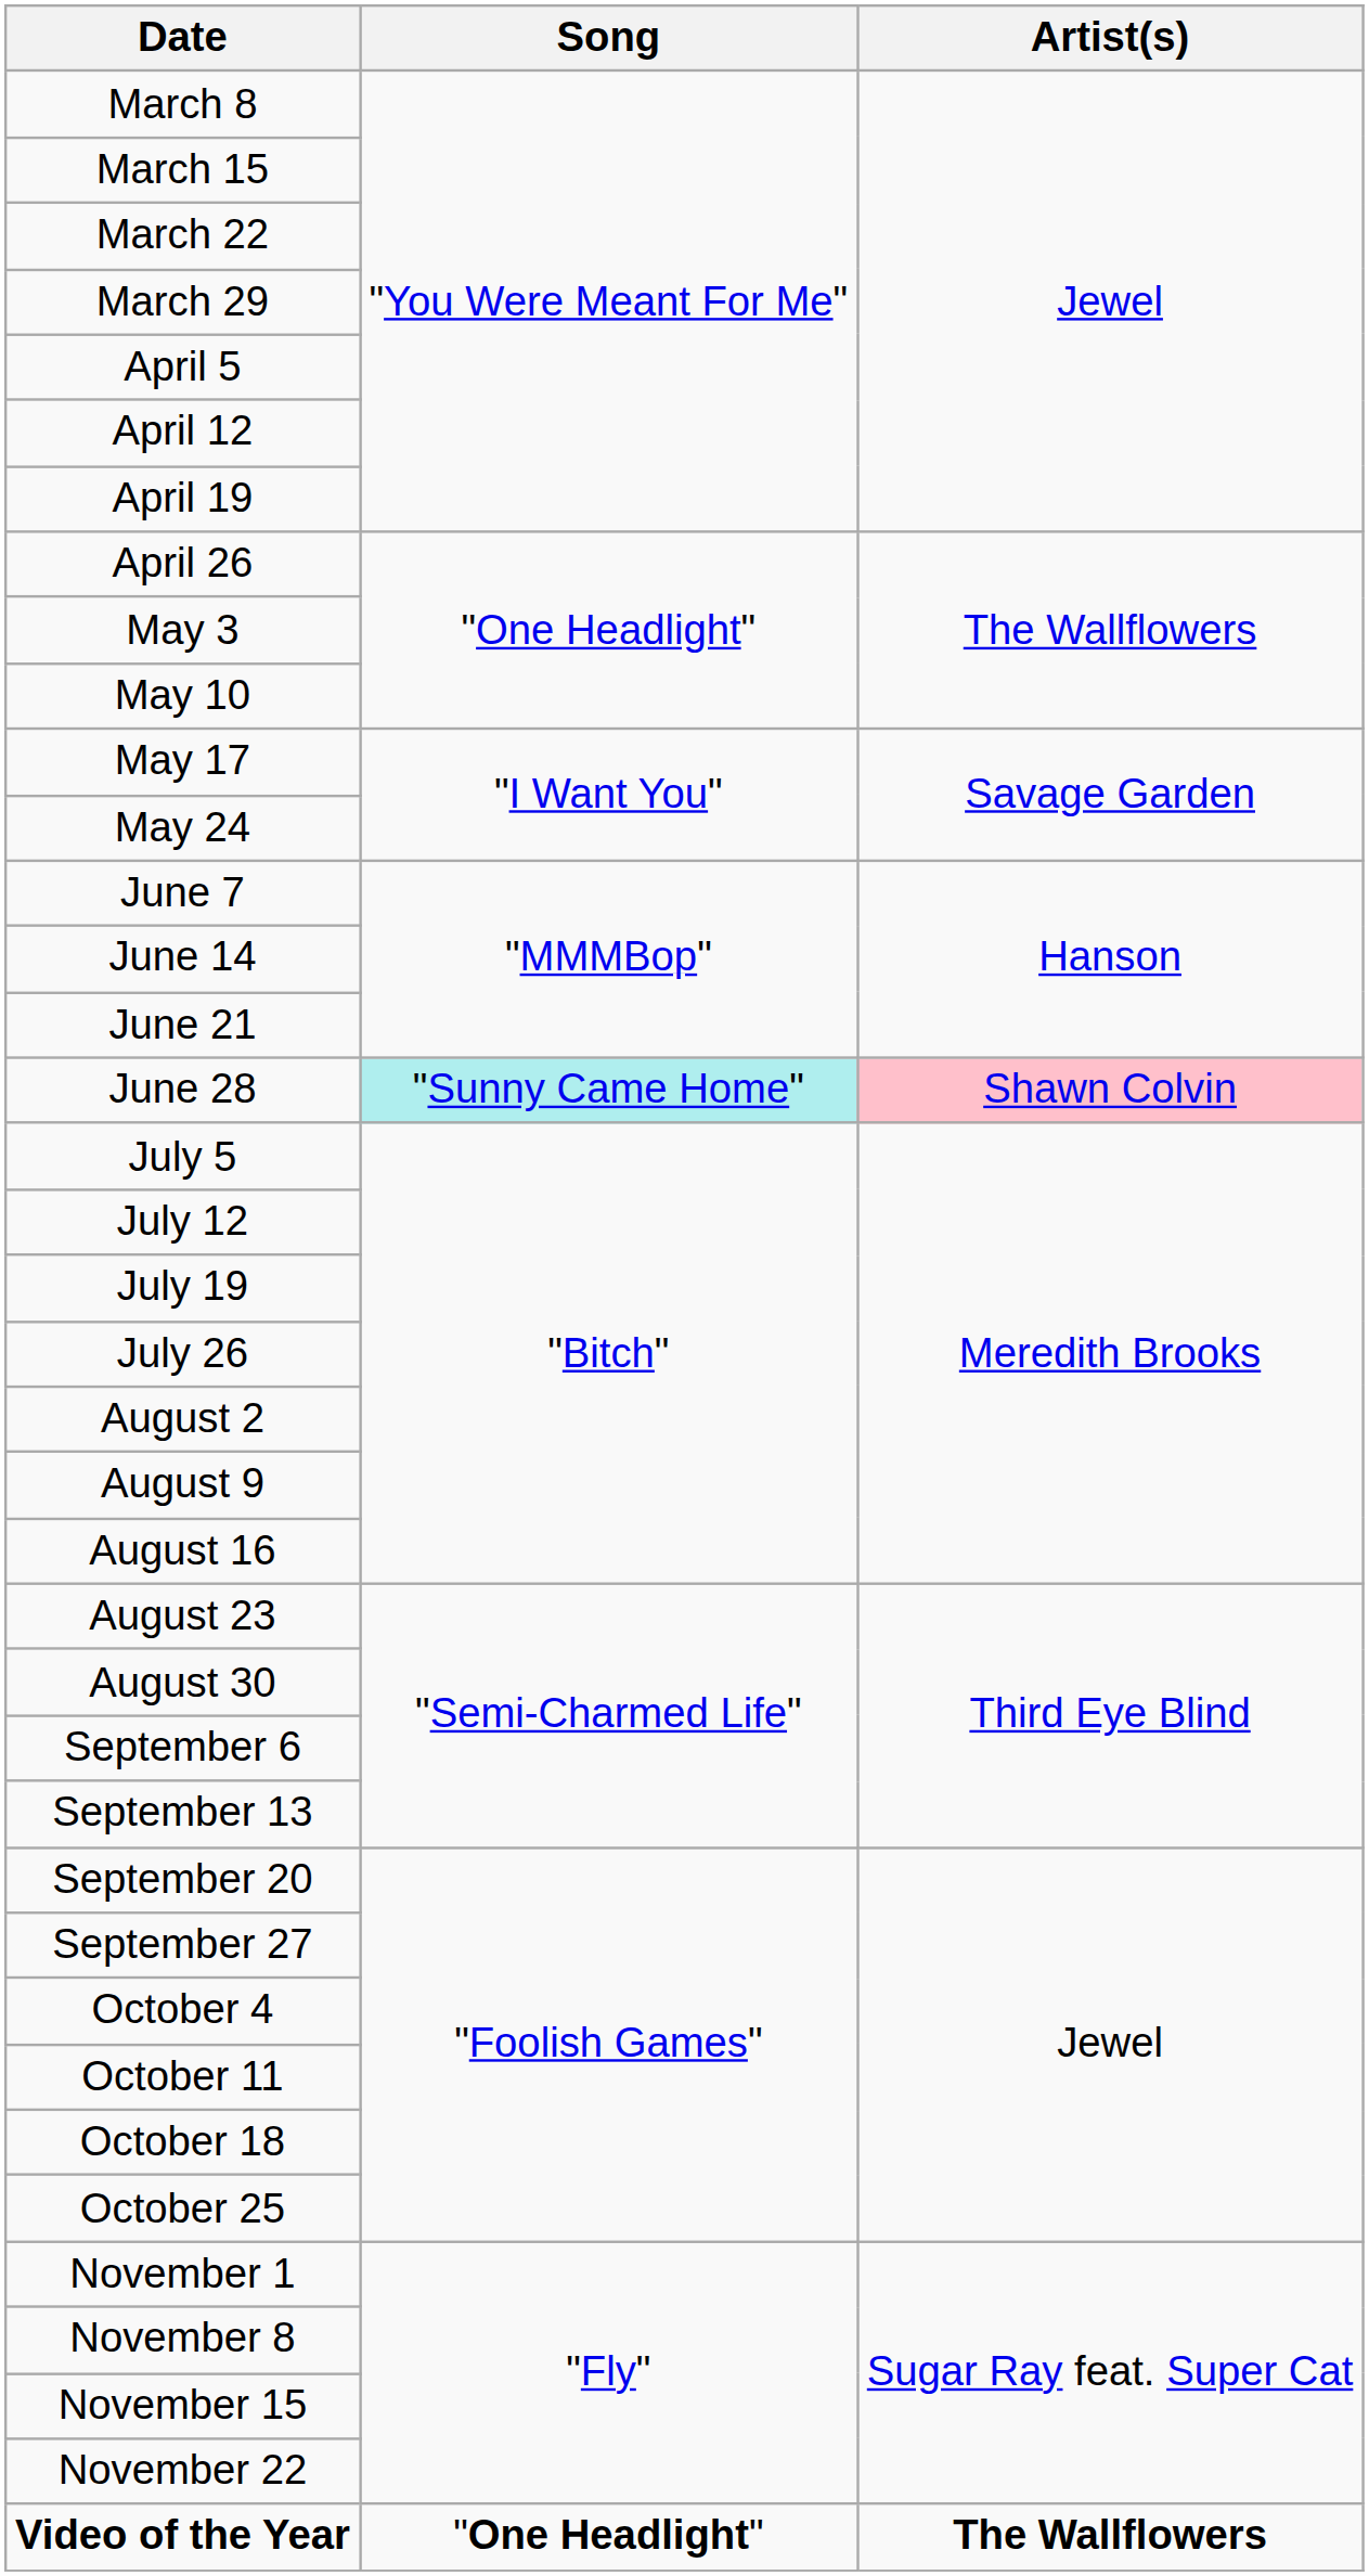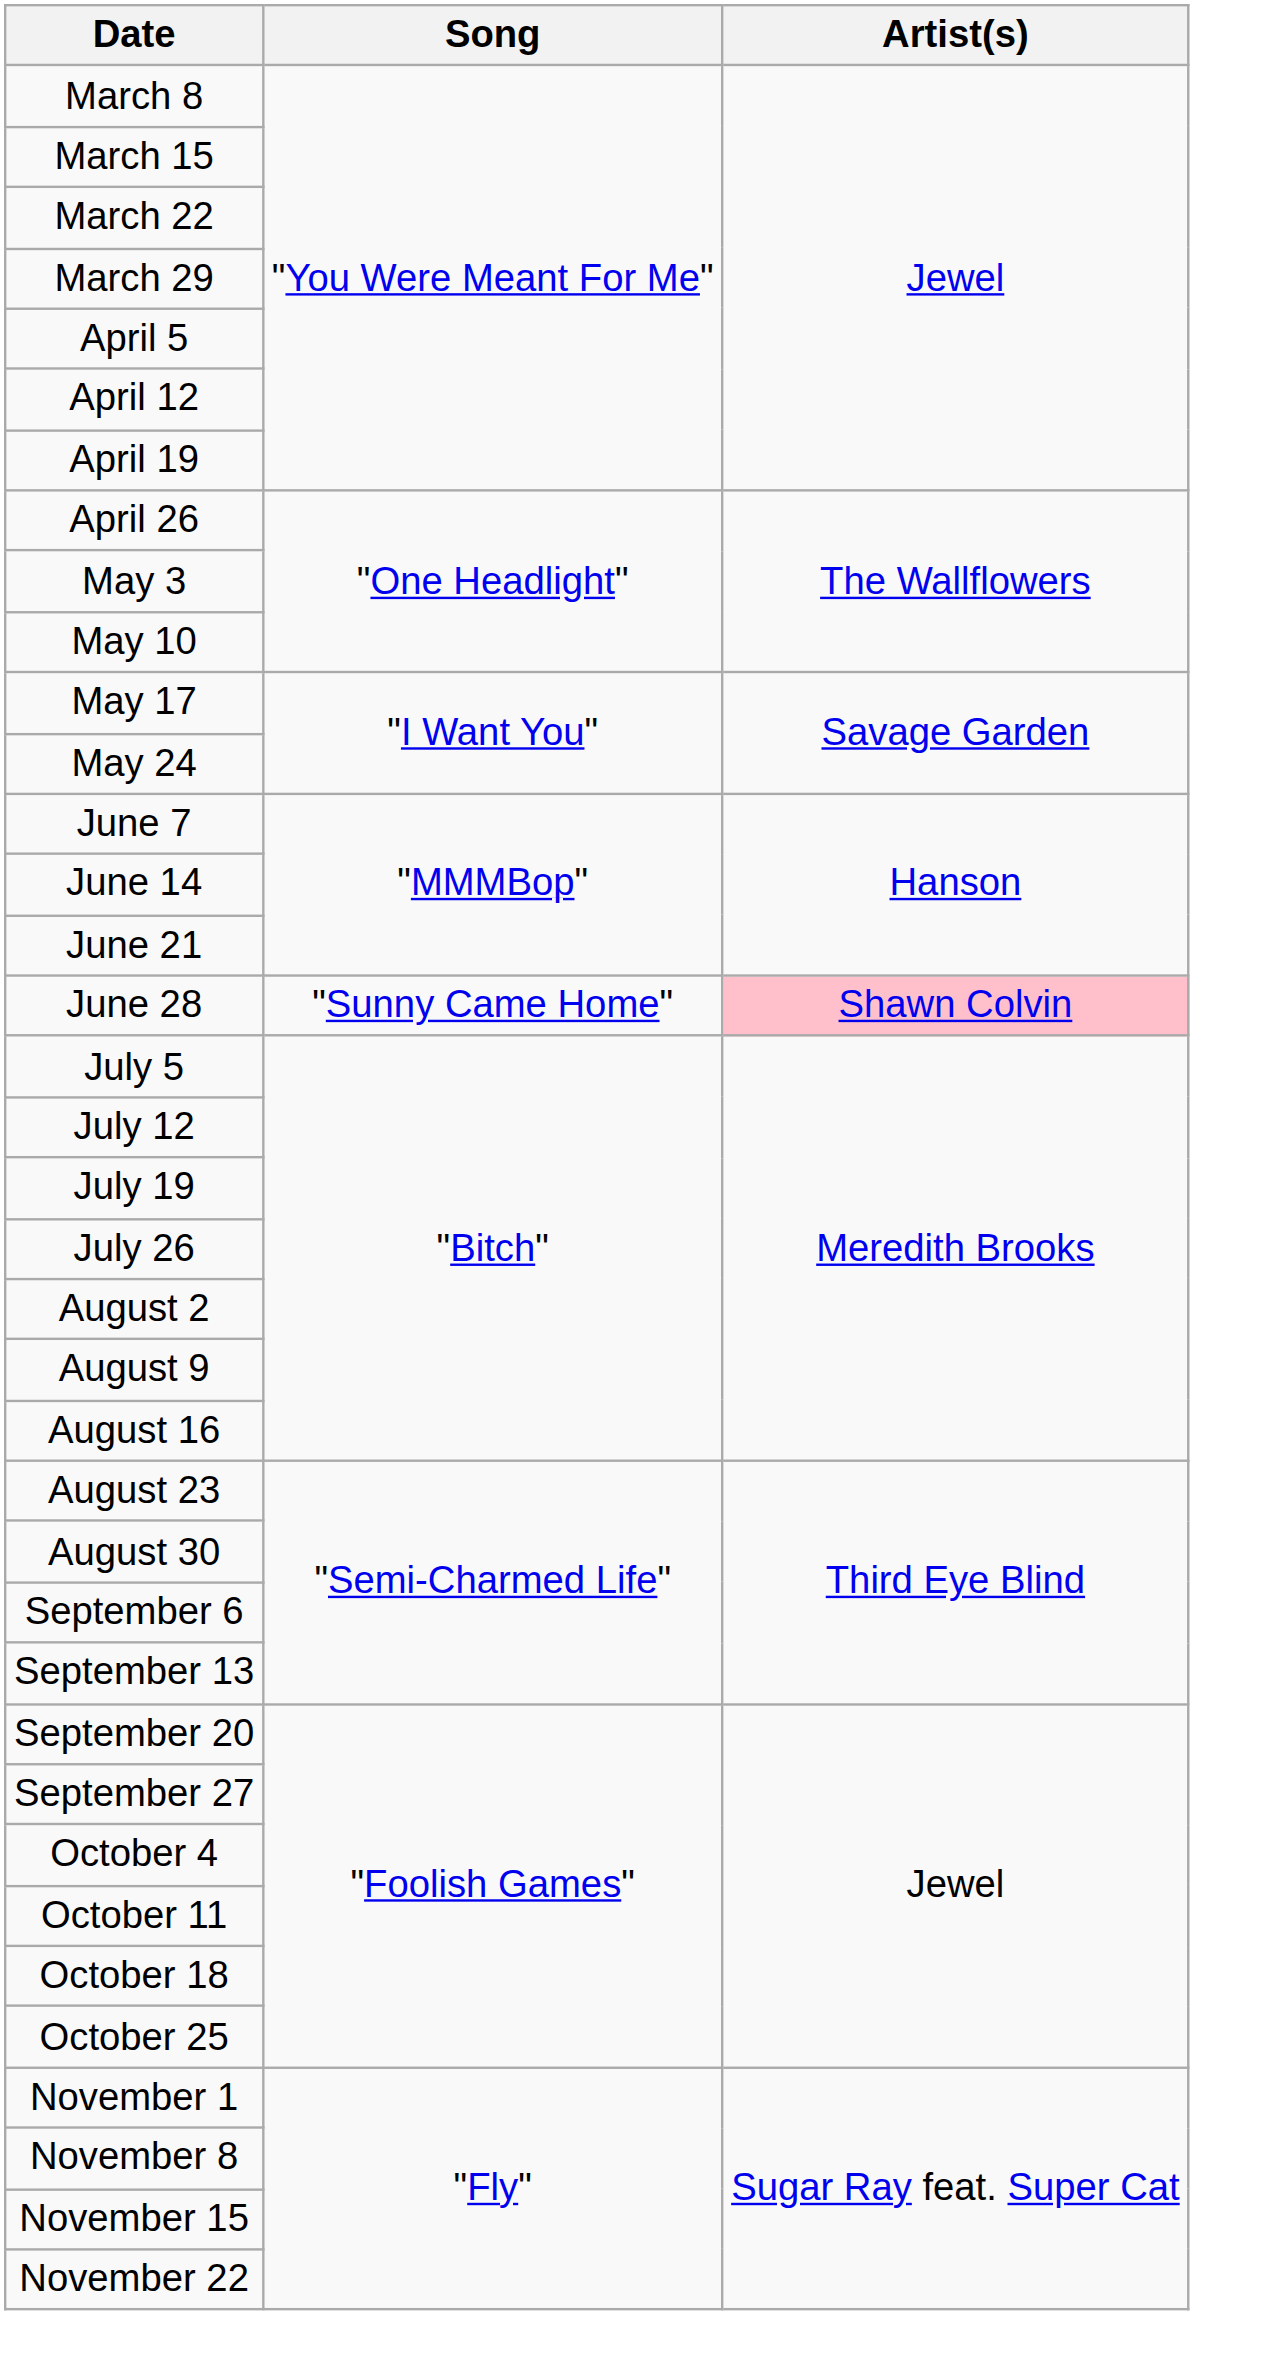June 28 | Song: paleturquoise background -> no background
- row: Video of the Year | "One Headlight" | The Wallflowers
